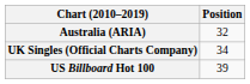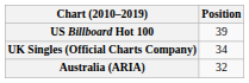rows swapped: Australia (ARIA) <-> US Billboard Hot 100
